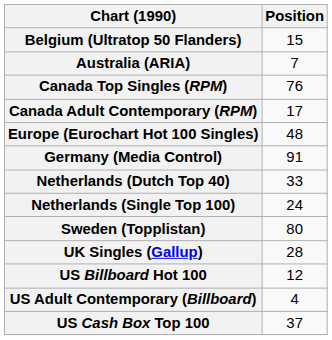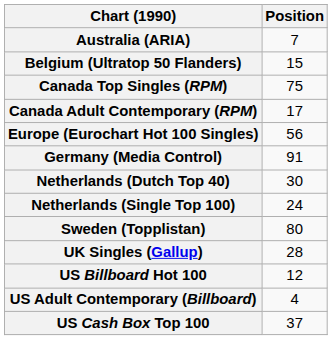rows swapped: Australia (ARIA) <-> Belgium (Ultratop 50 Flanders)
Canada Top Singles (RPM) | Position: 76 -> 75
Europe (Eurochart Hot 100 Singles) | Position: 48 -> 56
Netherlands (Dutch Top 40) | Position: 33 -> 30
